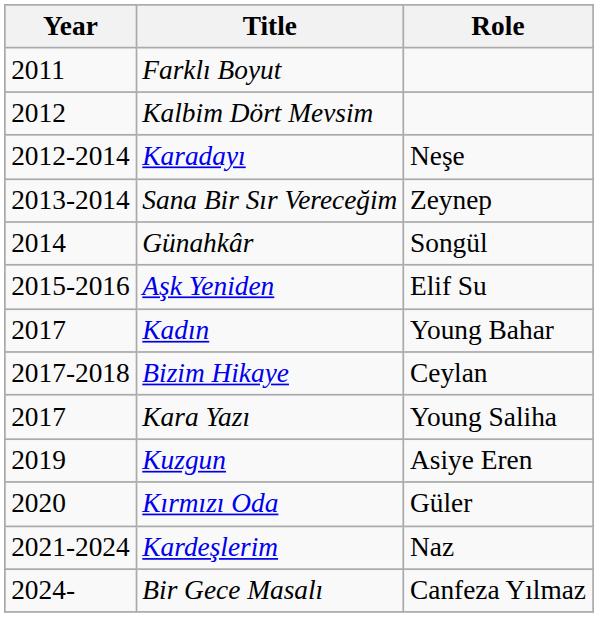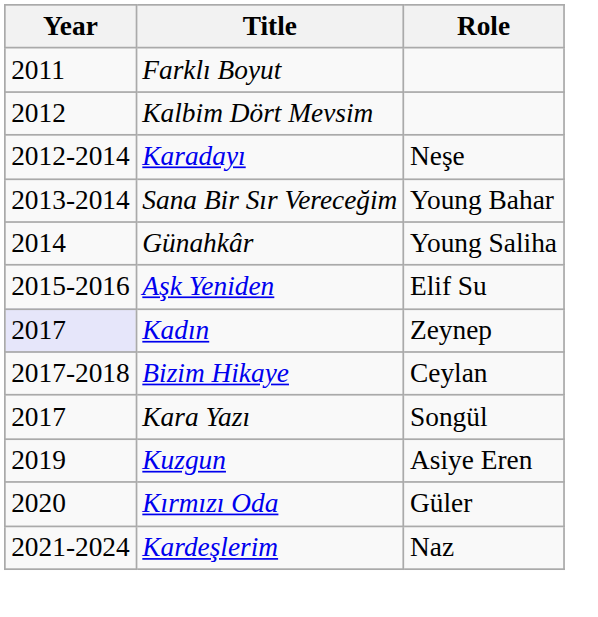Sana Bir Sır Vereceğim | Role: Zeynep -> Young Bahar
Günahkâr | Role: Songül -> Young Saliha
Kadın | Year: no background -> lavender background
Kadın | Role: Young Bahar -> Zeynep
Kara Yazı | Role: Young Saliha -> Songül
- row: 2024- | Bir Gece Masalı | Canfeza Yılmaz
